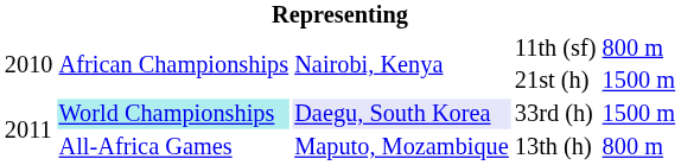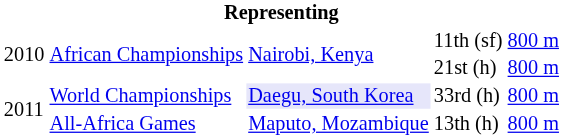21st (h) | column 5: 1500 m -> 800 m
33rd (h) | column 2: paleturquoise background -> no background
33rd (h) | column 5: 1500 m -> 800 m
